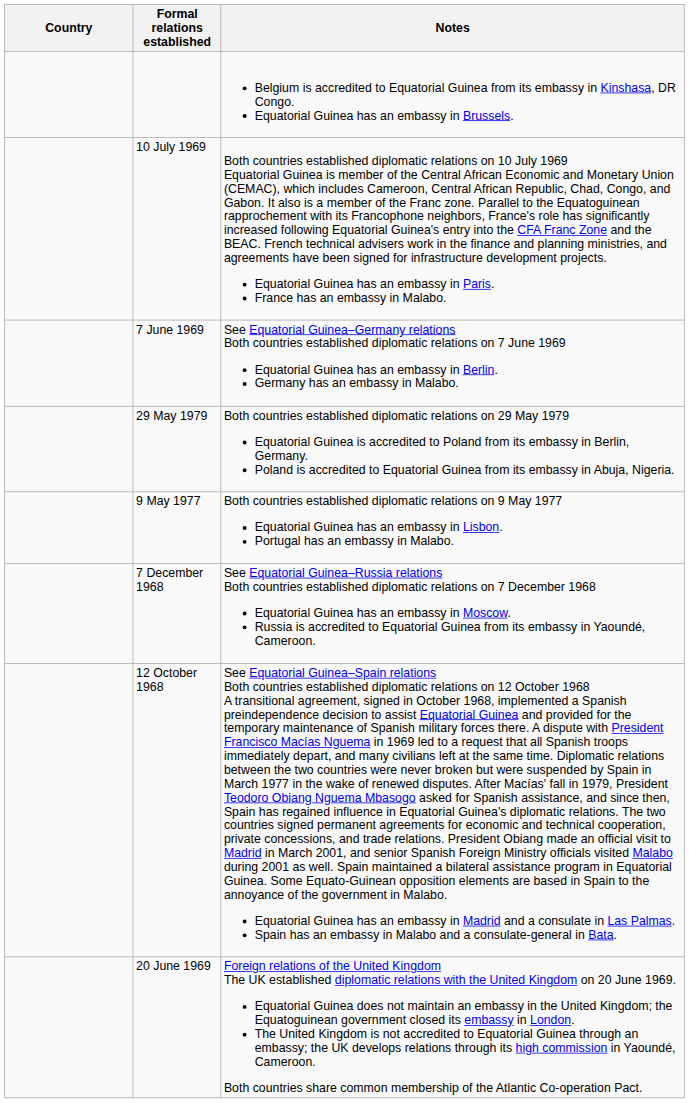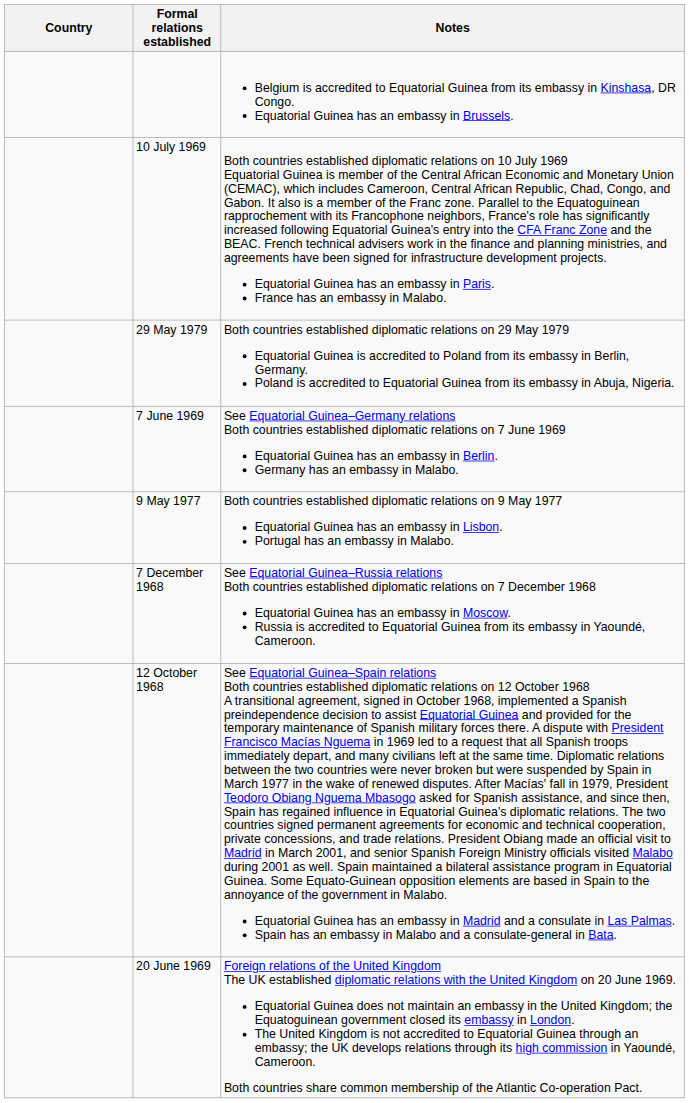rows swapped: 7 June 1969 <-> 29 May 1979
